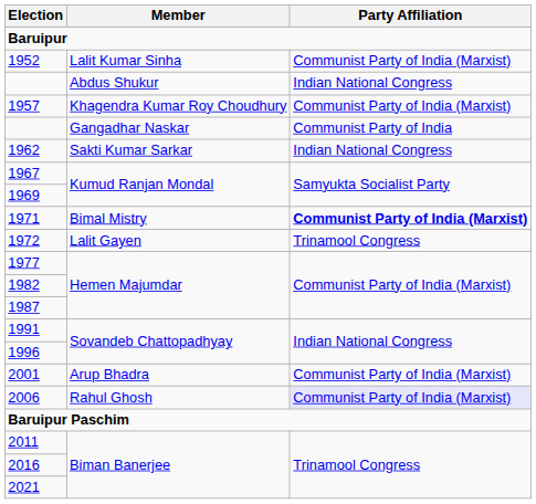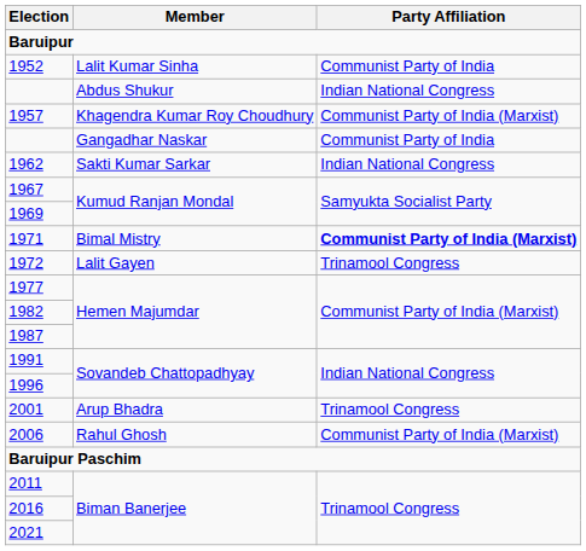1952 | Party Affiliation: Communist Party of India (Marxist) -> Communist Party of India
2001 | Party Affiliation: Communist Party of India (Marxist) -> Trinamool Congress
2006 | Party Affiliation: lavender background -> no background
